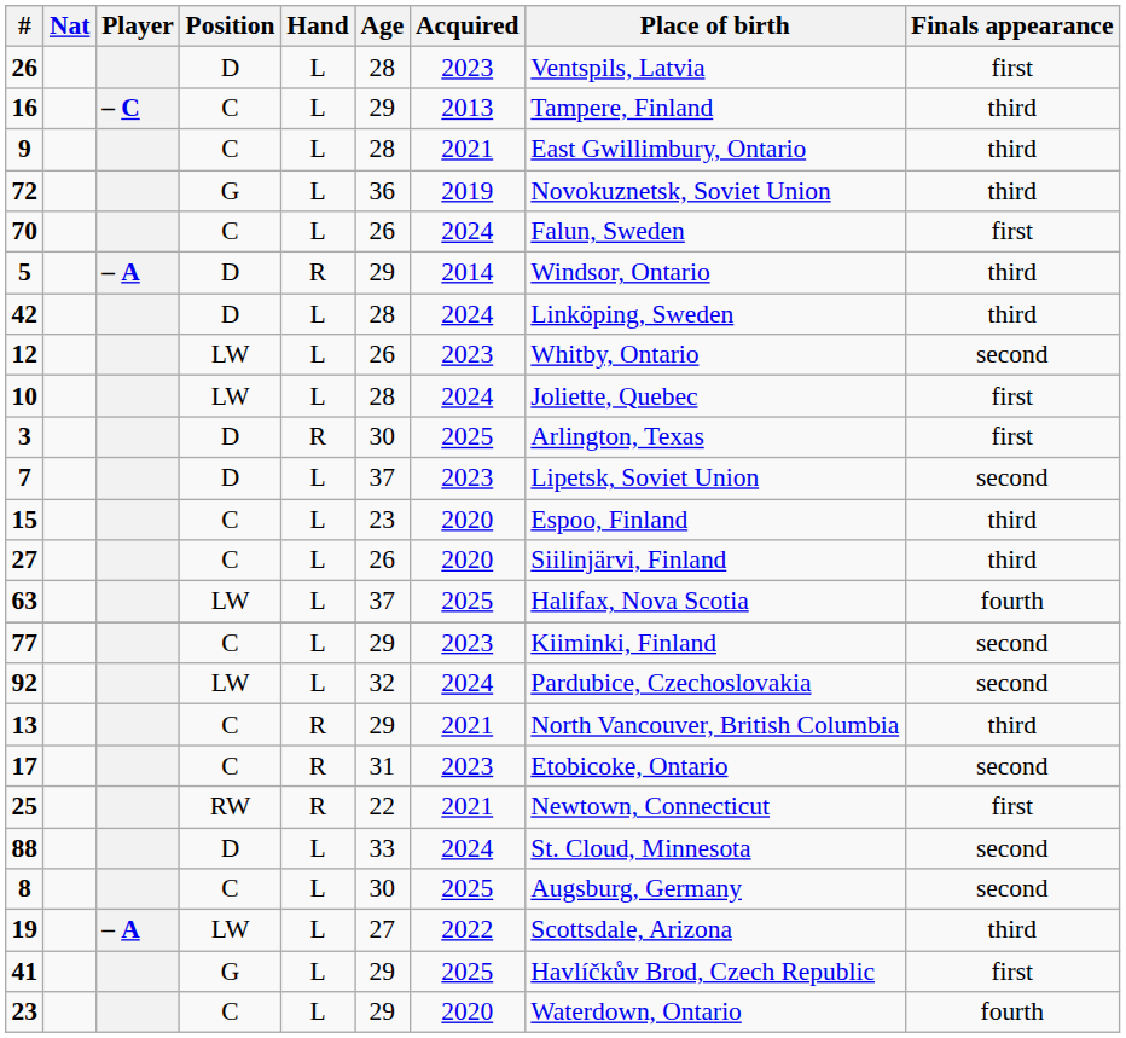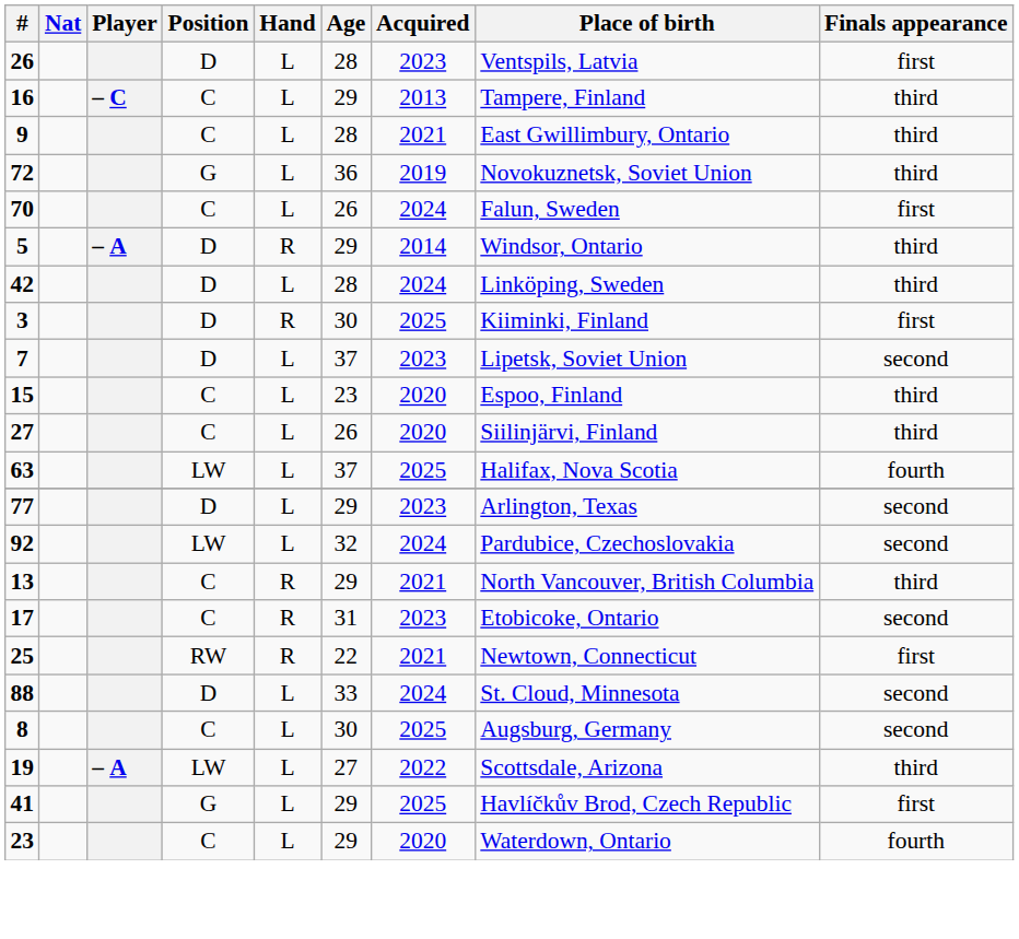- row: 12 | LW | L | 26 | 2023 | Whitby, Ontario | second
- row: 10 | LW | L | 28 | 2024 | Joliette, Quebec | first
3 | Place of birth: Arlington, Texas -> Kiiminki, Finland
77 | Position: C -> D
77 | Place of birth: Kiiminki, Finland -> Arlington, Texas
